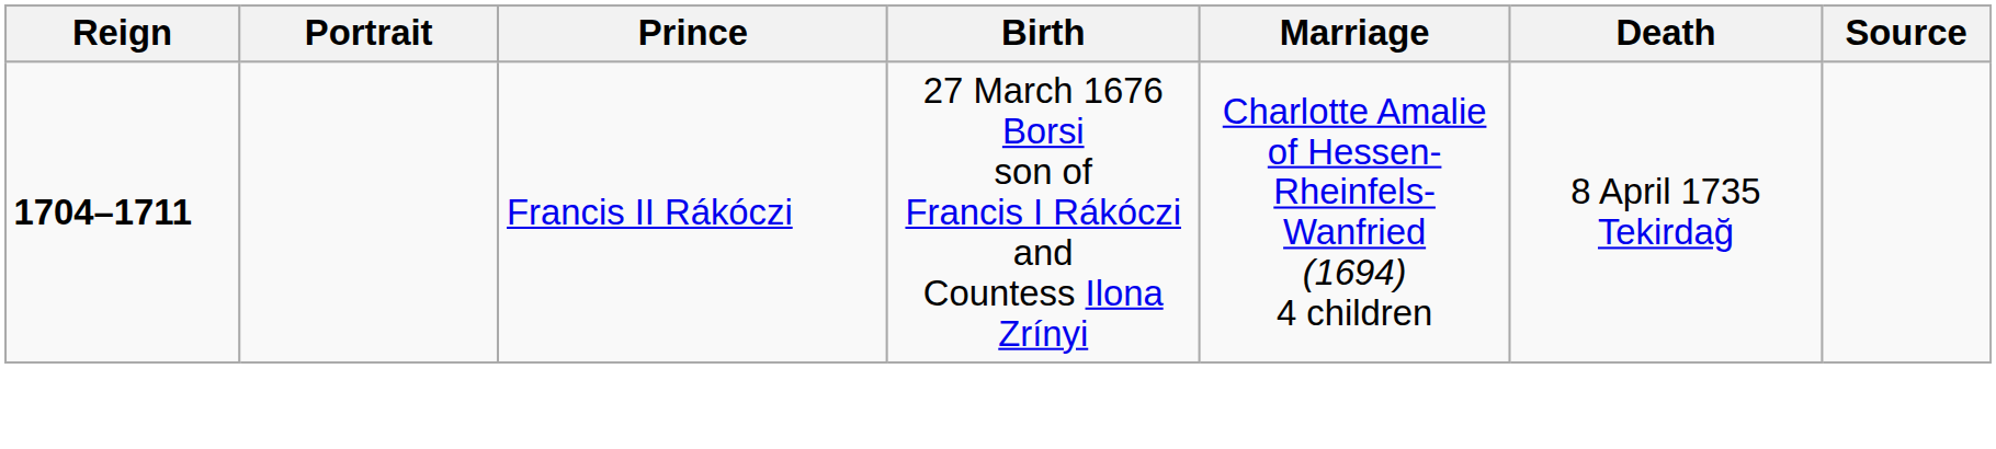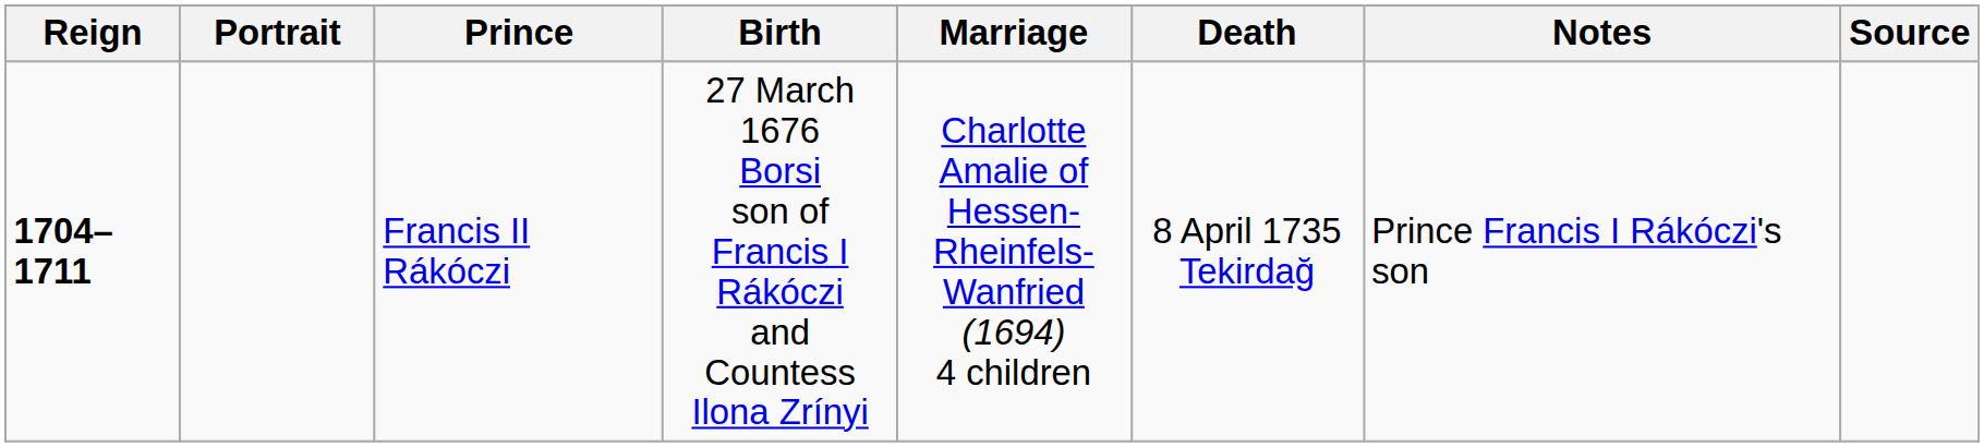+ column: Notes | Prince Francis I Rákóczi's son
